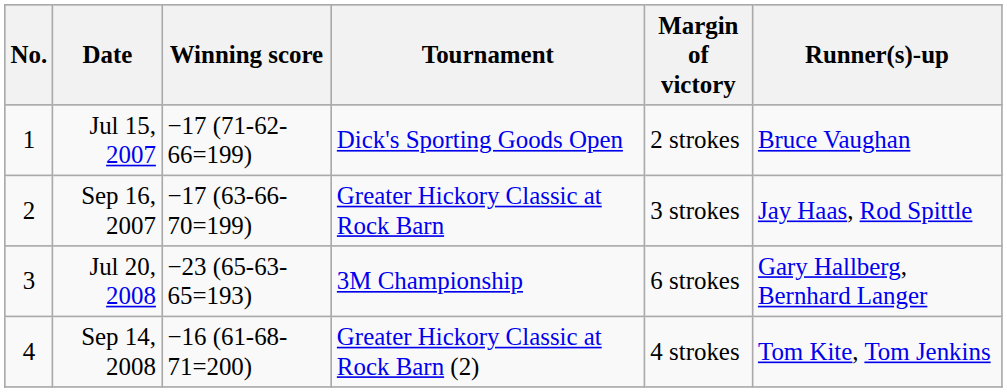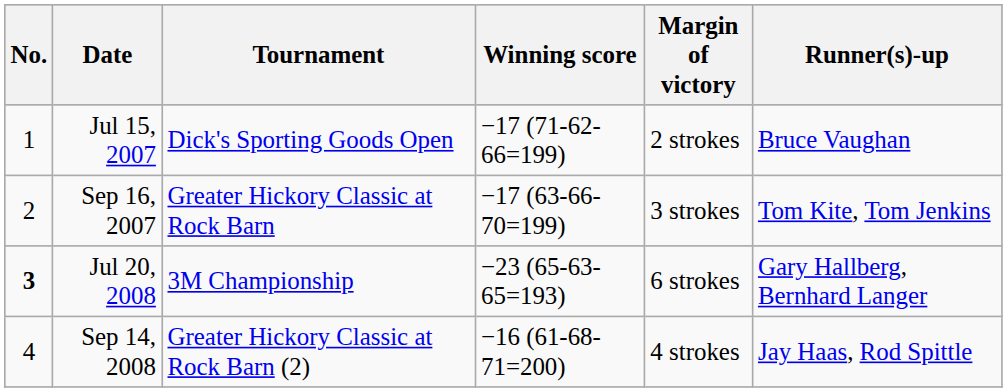columns swapped: Tournament <-> Winning score
Sep 16, 2007 | Runner(s)-up: Jay Haas, Rod Spittle -> Tom Kite, Tom Jenkins
Jul 20, 2008 | No.: normal -> bold
Sep 14, 2008 | Runner(s)-up: Tom Kite, Tom Jenkins -> Jay Haas, Rod Spittle
